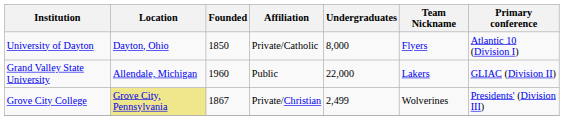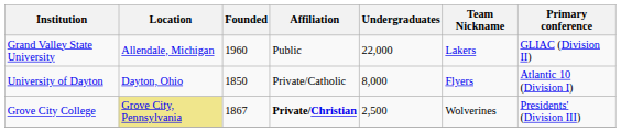rows swapped: University of Dayton <-> Grand Valley State University
Grove City College | Affiliation: normal -> bold
Grove City College | Undergraduates: 2,499 -> 2,500
